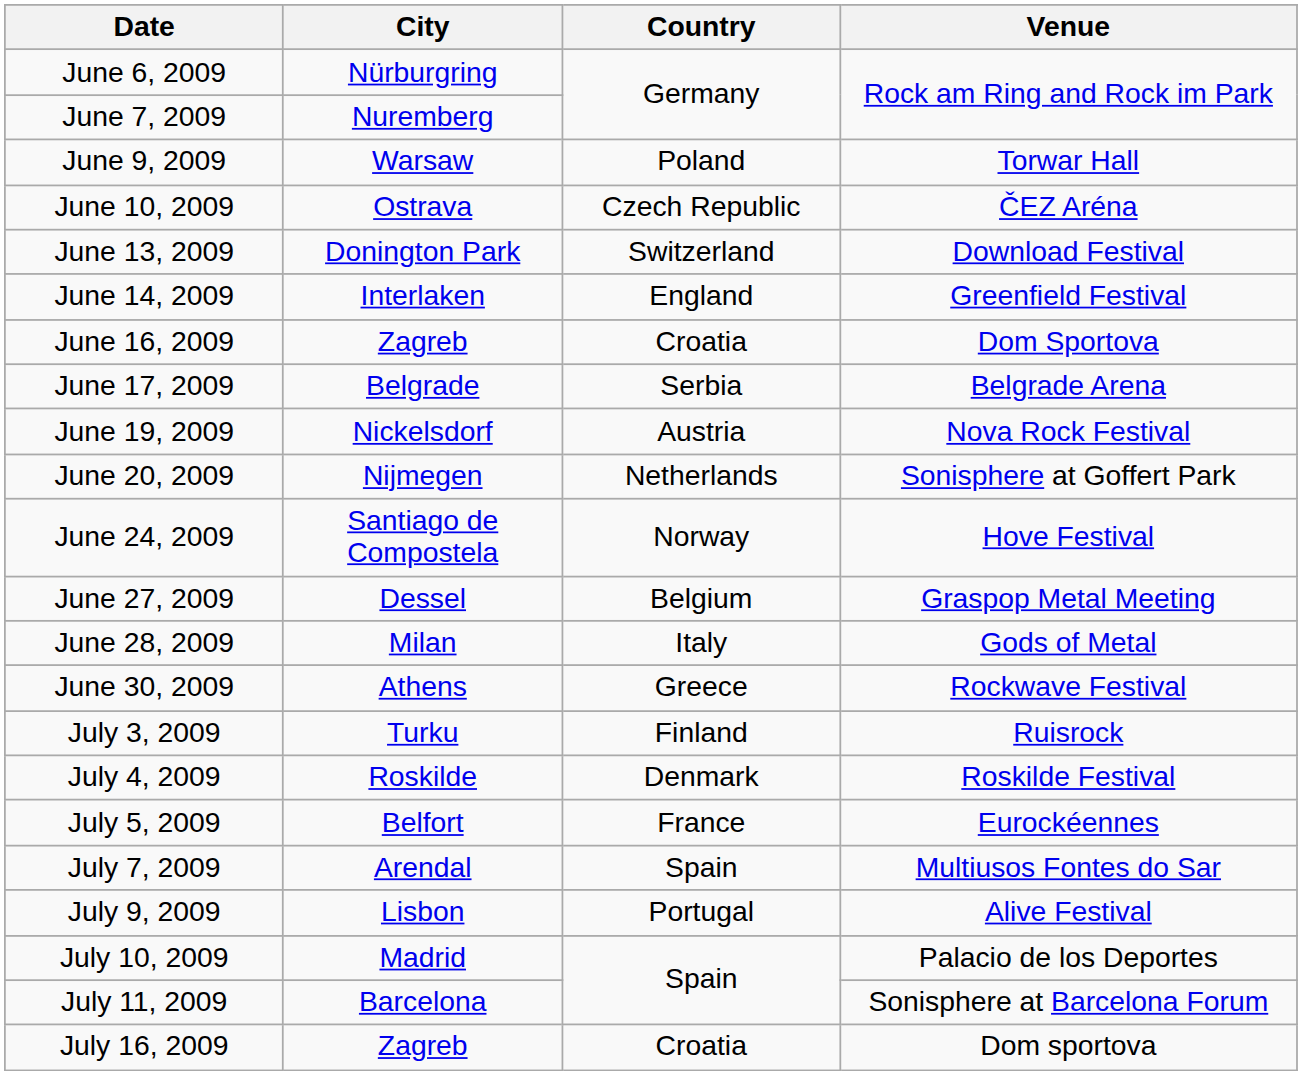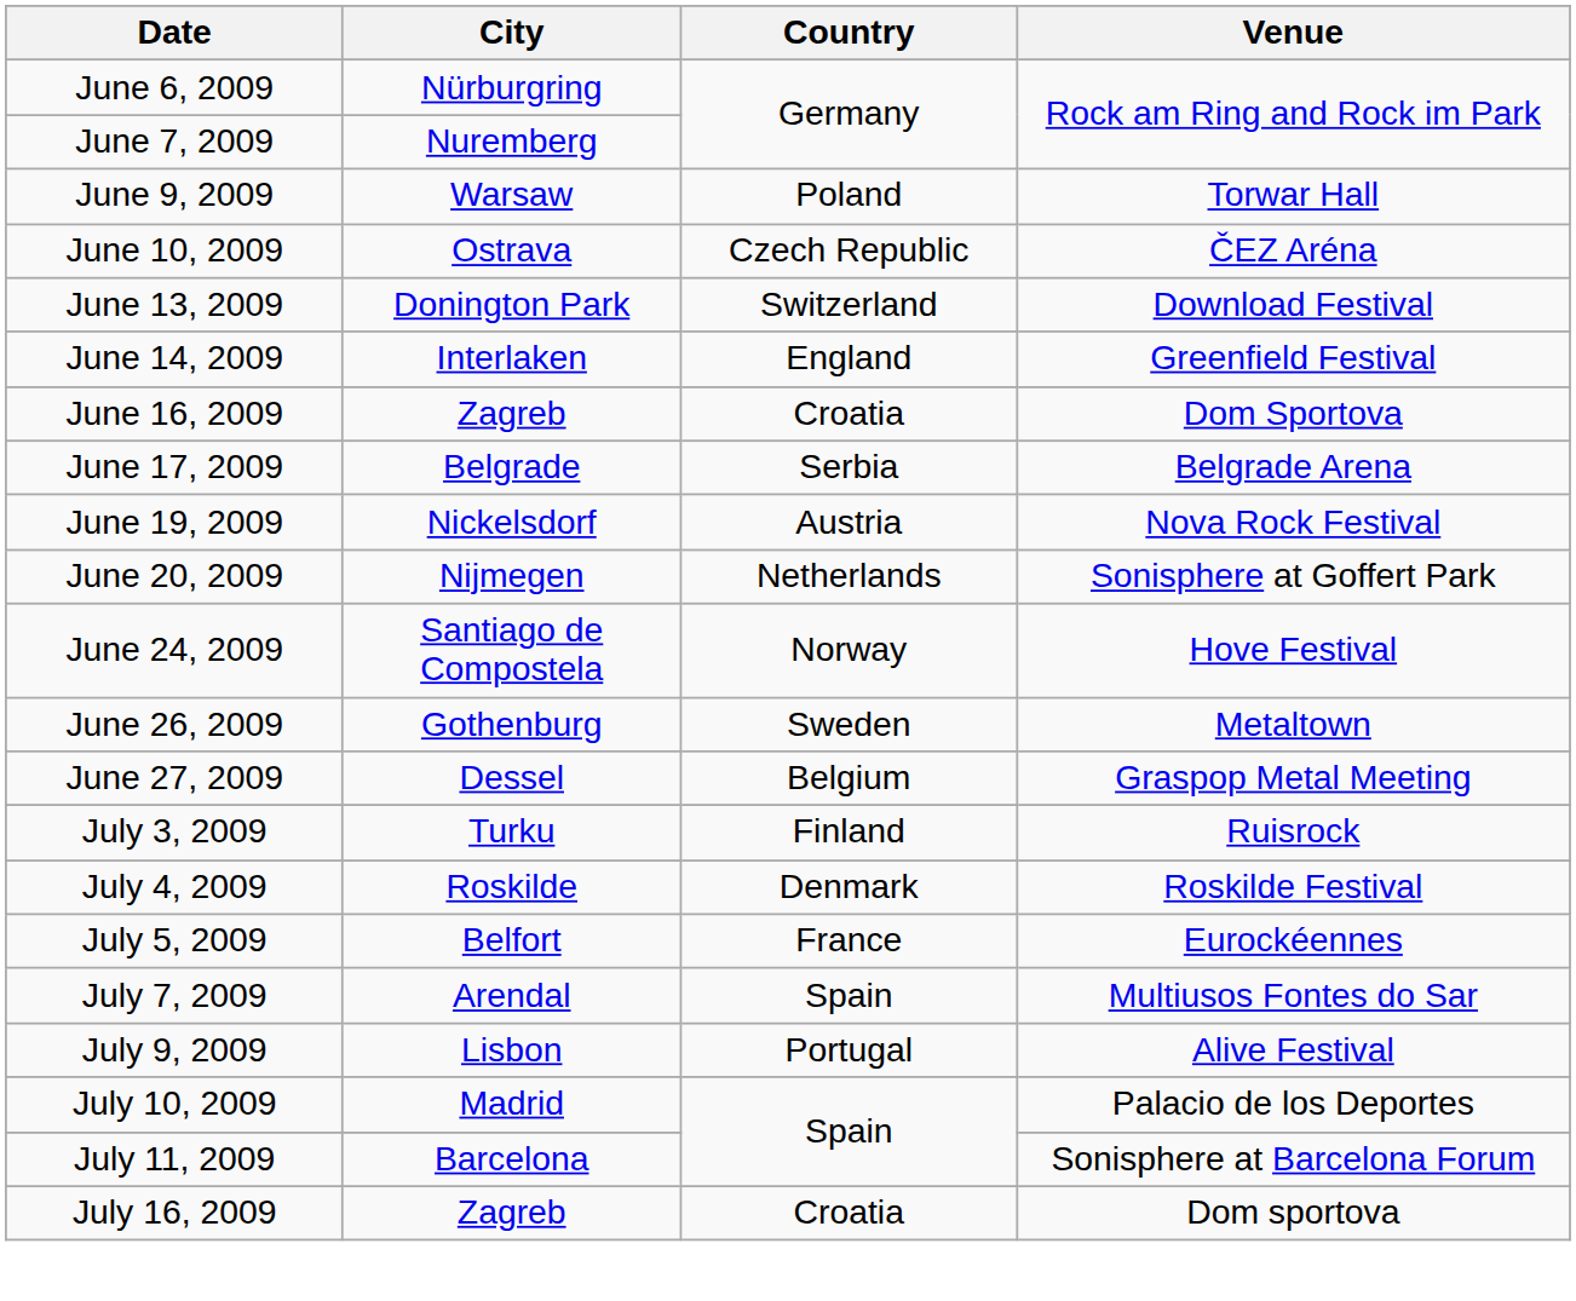+ row: June 26, 2009 | Gothenburg | Sweden | Metaltown
- row: June 28, 2009 | Milan | Italy | Gods of Metal
- row: June 30, 2009 | Athens | Greece | Rockwave Festival
